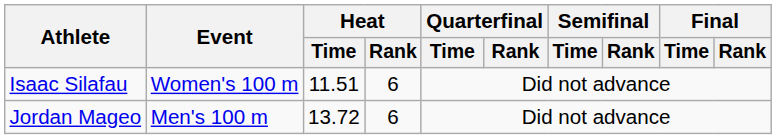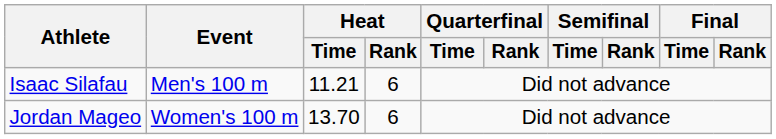Isaac Silafau | Event: Women's 100 m -> Men's 100 m
Isaac Silafau | Heat / Time: 11.51 -> 11.21
Jordan Mageo | Event: Men's 100 m -> Women's 100 m
Jordan Mageo | Heat / Time: 13.72 -> 13.70
